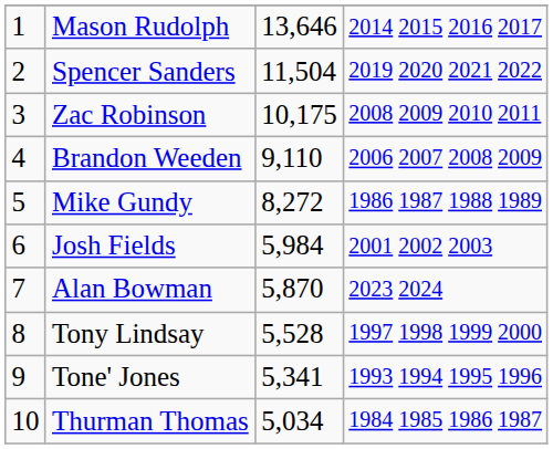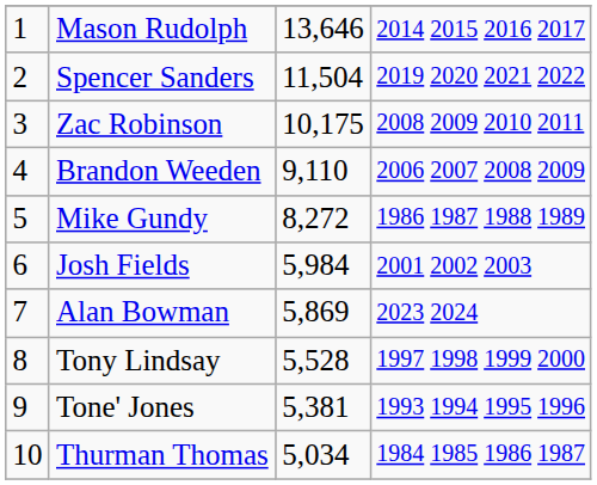Alan Bowman | column 3: 5,870 -> 5,869
Tone' Jones | column 3: 5,341 -> 5,381
